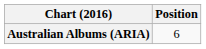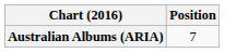Australian Albums (ARIA) | Position: 6 -> 7
